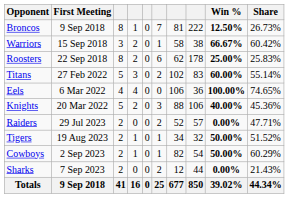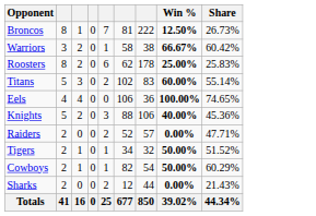- column: First Meeting | 9 Sep 2018 | 15 Sep 2018 | 22 Sep 2018 | 27 Feb 2022 | 6 Mar 2022 | 20 Mar 2022 | 29 Jul 2023 | 19 Aug 2023 | 2 Sep 2023 | 7 Sep 2023 | 9 Sep 2018
